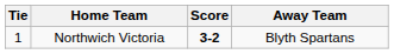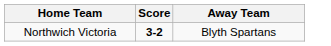- column: Tie | 1
